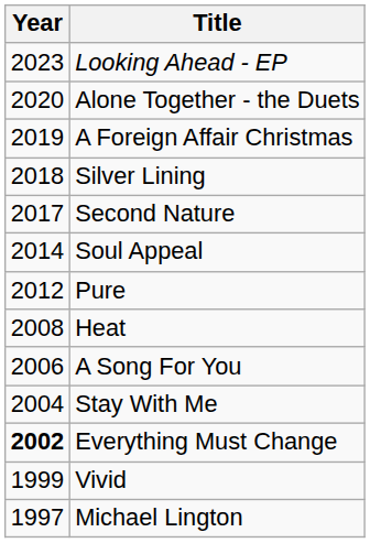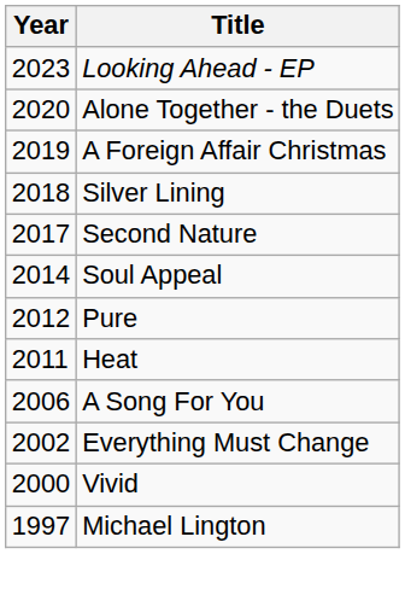Heat | Year: 2008 -> 2011
- row: 2004 | Stay With Me
Everything Must Change | Year: bold -> normal
Vivid | Year: 1999 -> 2000
